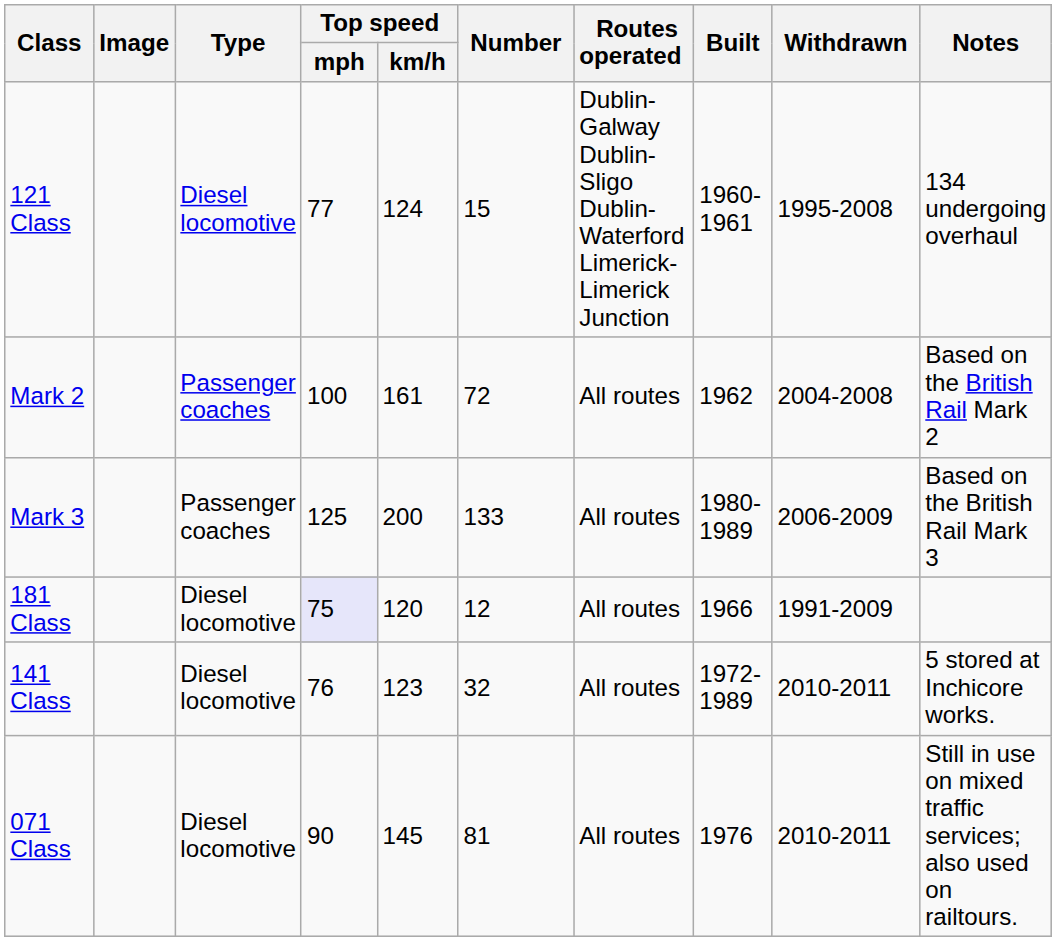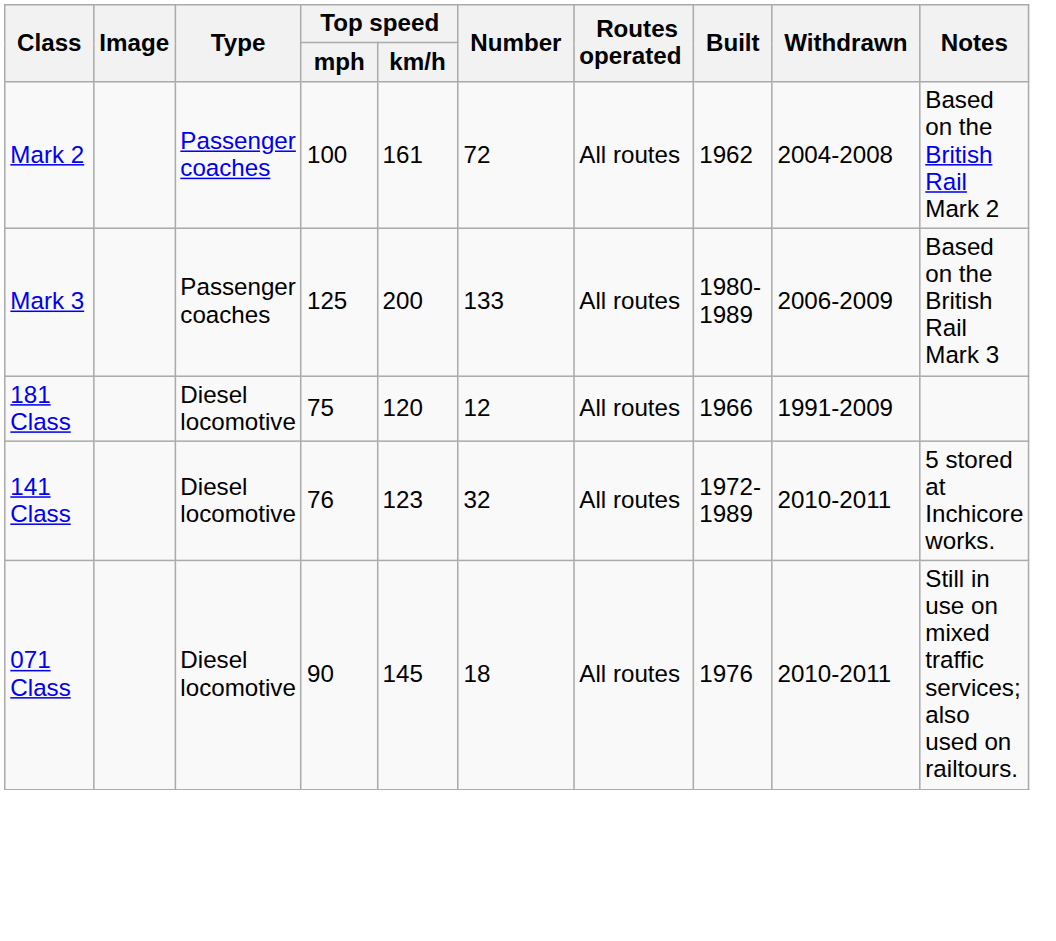- row: 121 Class | Diesel locomotive | 77 | 124 | 15 | Dublin-Galway Dublin-Sligo Dublin-Waterford Limerick-Limerick Junction | 1960-1961 | 1995-2008 | 134 undergoing overhaul
181 Class | Top speed / mph: lavender background -> no background
071 Class | Number: 81 -> 18
